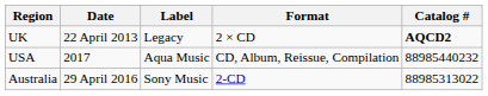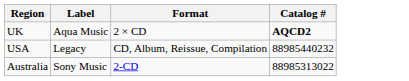- column: Date | 22 April 2013 | 2017 | 29 April 2016
UK | Label: Legacy -> Aqua Music
USA | Label: Aqua Music -> Legacy
